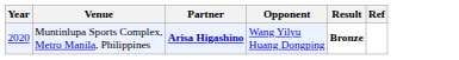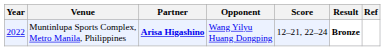+ column: Score | 12–21, 22–24
Muntinlupa Sports Complex, Metro Manila, Philippines | Year: 2020 -> 2022
